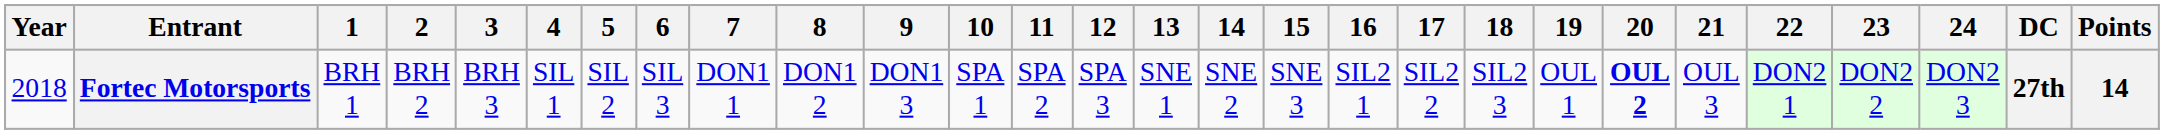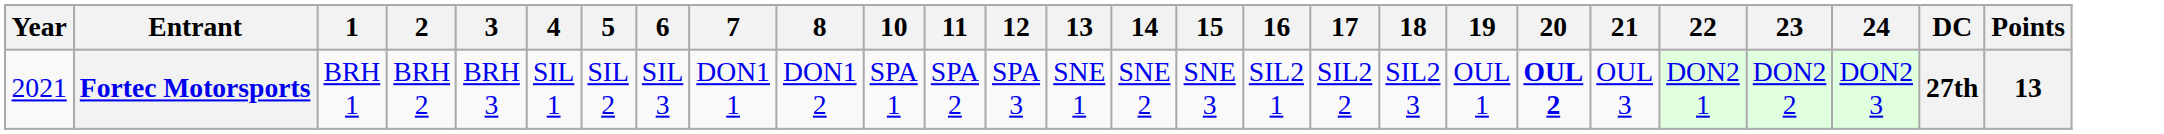- column: 9 | DON1 3
Fortec Motorsports | Year: 2018 -> 2021
Fortec Motorsports | Points: 14 -> 13
